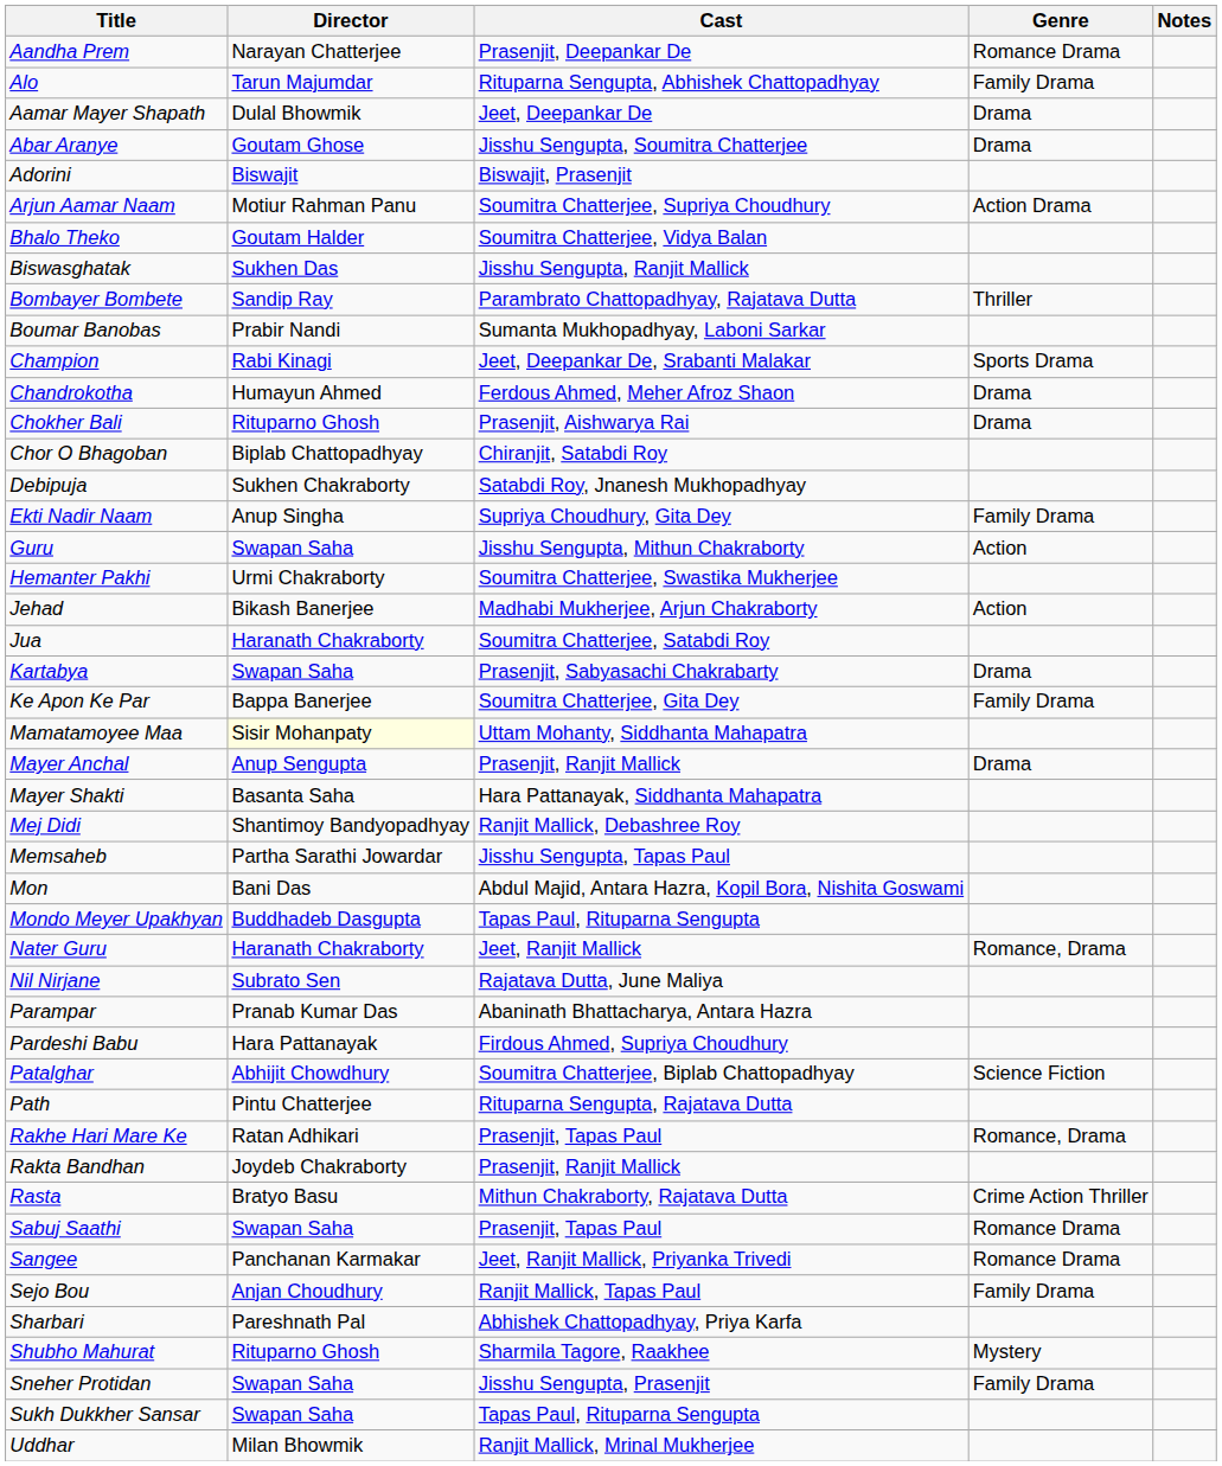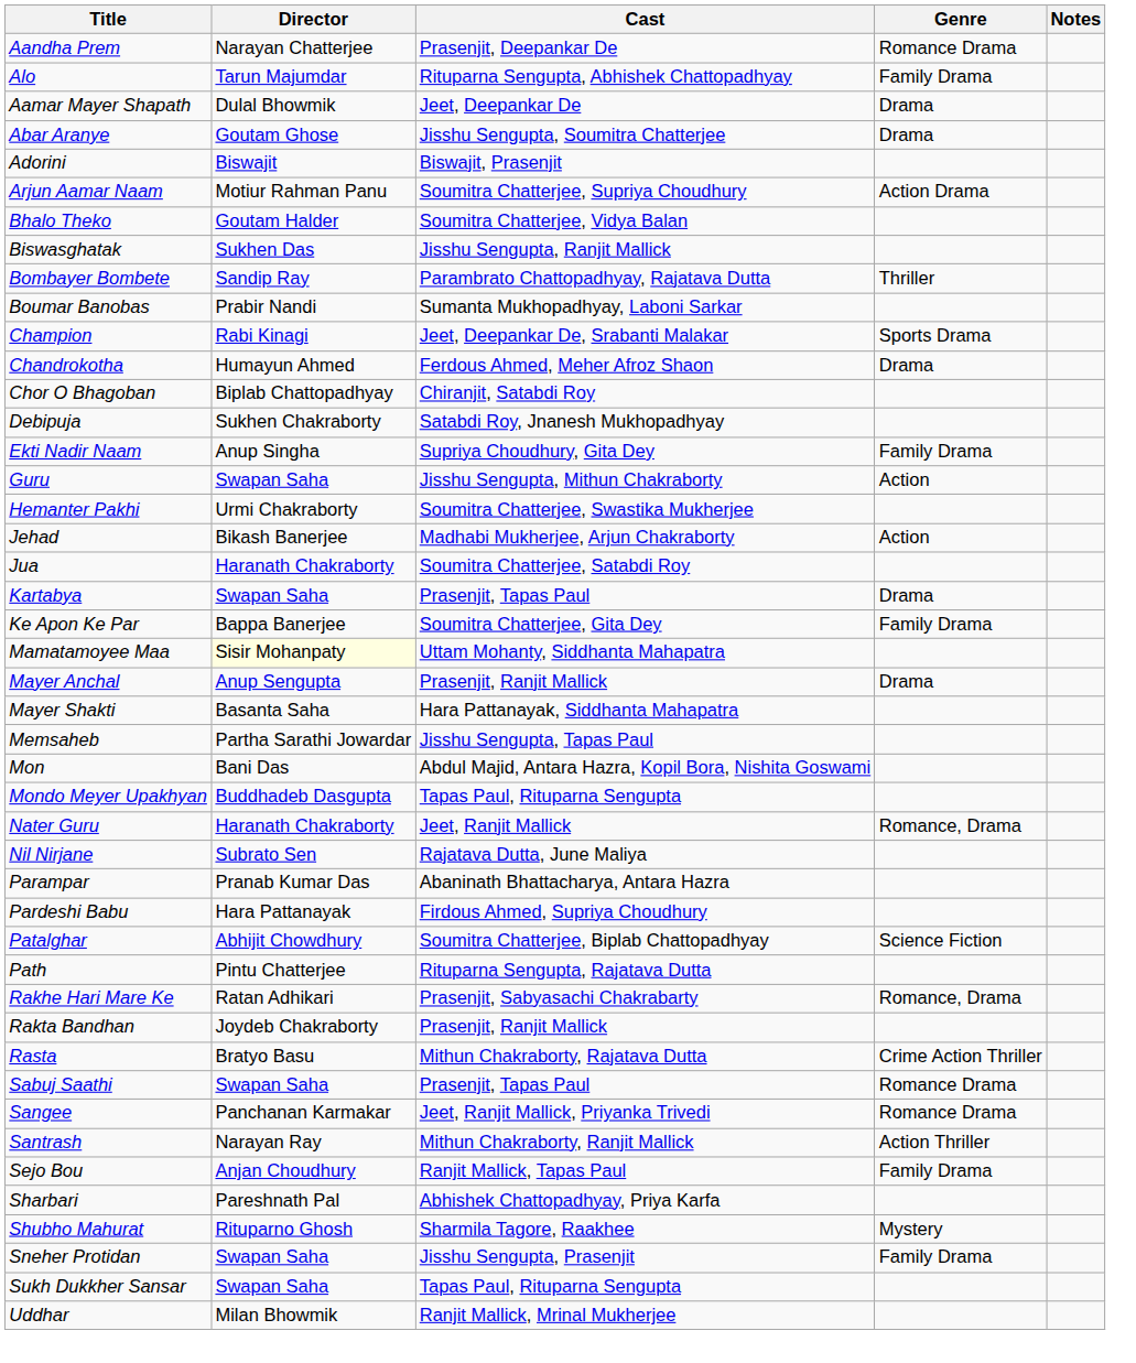- row: Chokher Bali | Rituparno Ghosh | Prasenjit, Aishwarya Rai | Drama
Kartabya | Cast: Prasenjit, Sabyasachi Chakrabarty -> Prasenjit, Tapas Paul
- row: Mej Didi | Shantimoy Bandyopadhyay | Ranjit Mallick, Debashree Roy
Rakhe Hari Mare Ke | Cast: Prasenjit, Tapas Paul -> Prasenjit, Sabyasachi Chakrabarty
+ row: Santrash | Narayan Ray | Mithun Chakraborty, Ranjit Mallick | Action Thriller
